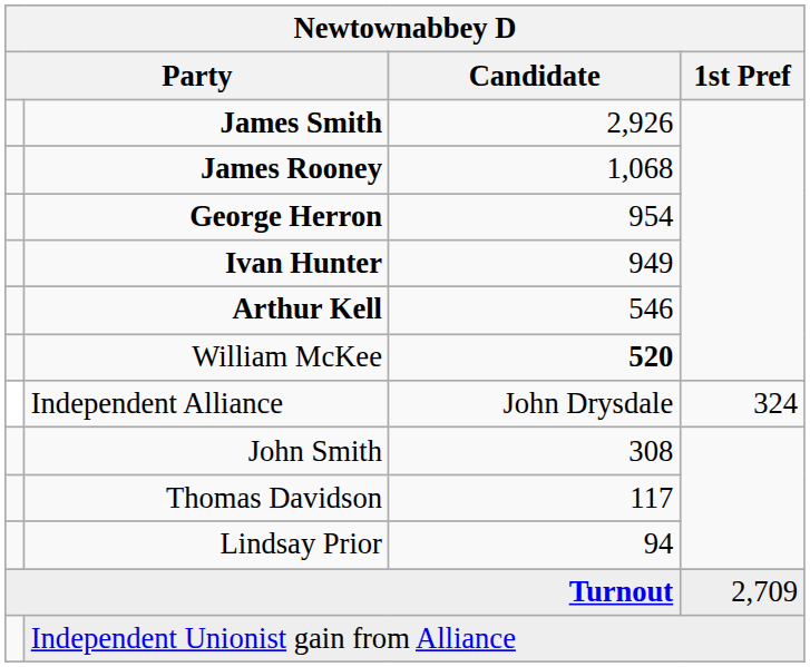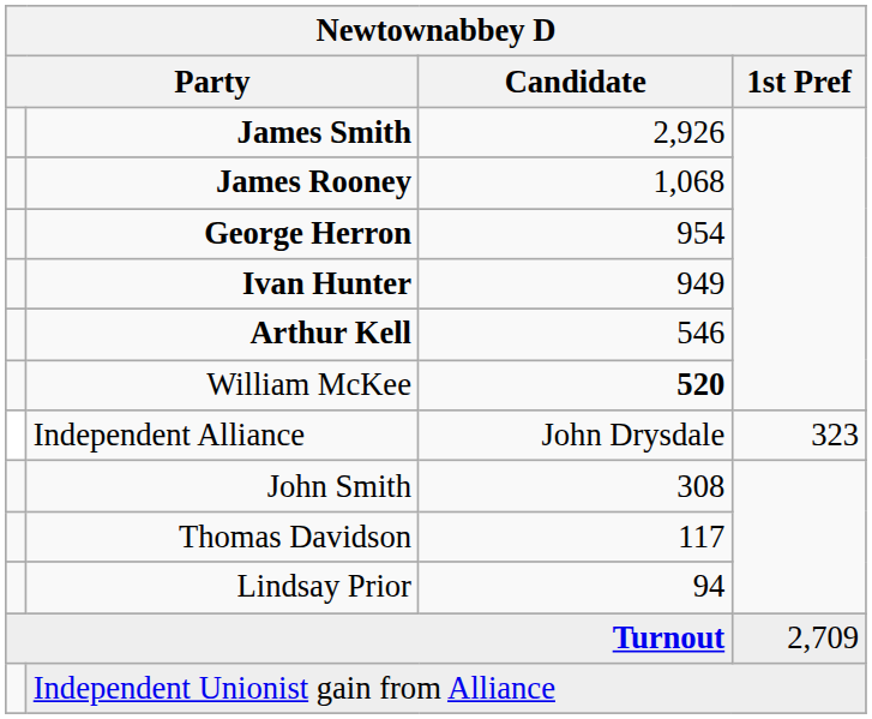Independent Alliance | 1st Pref: 324 -> 323
